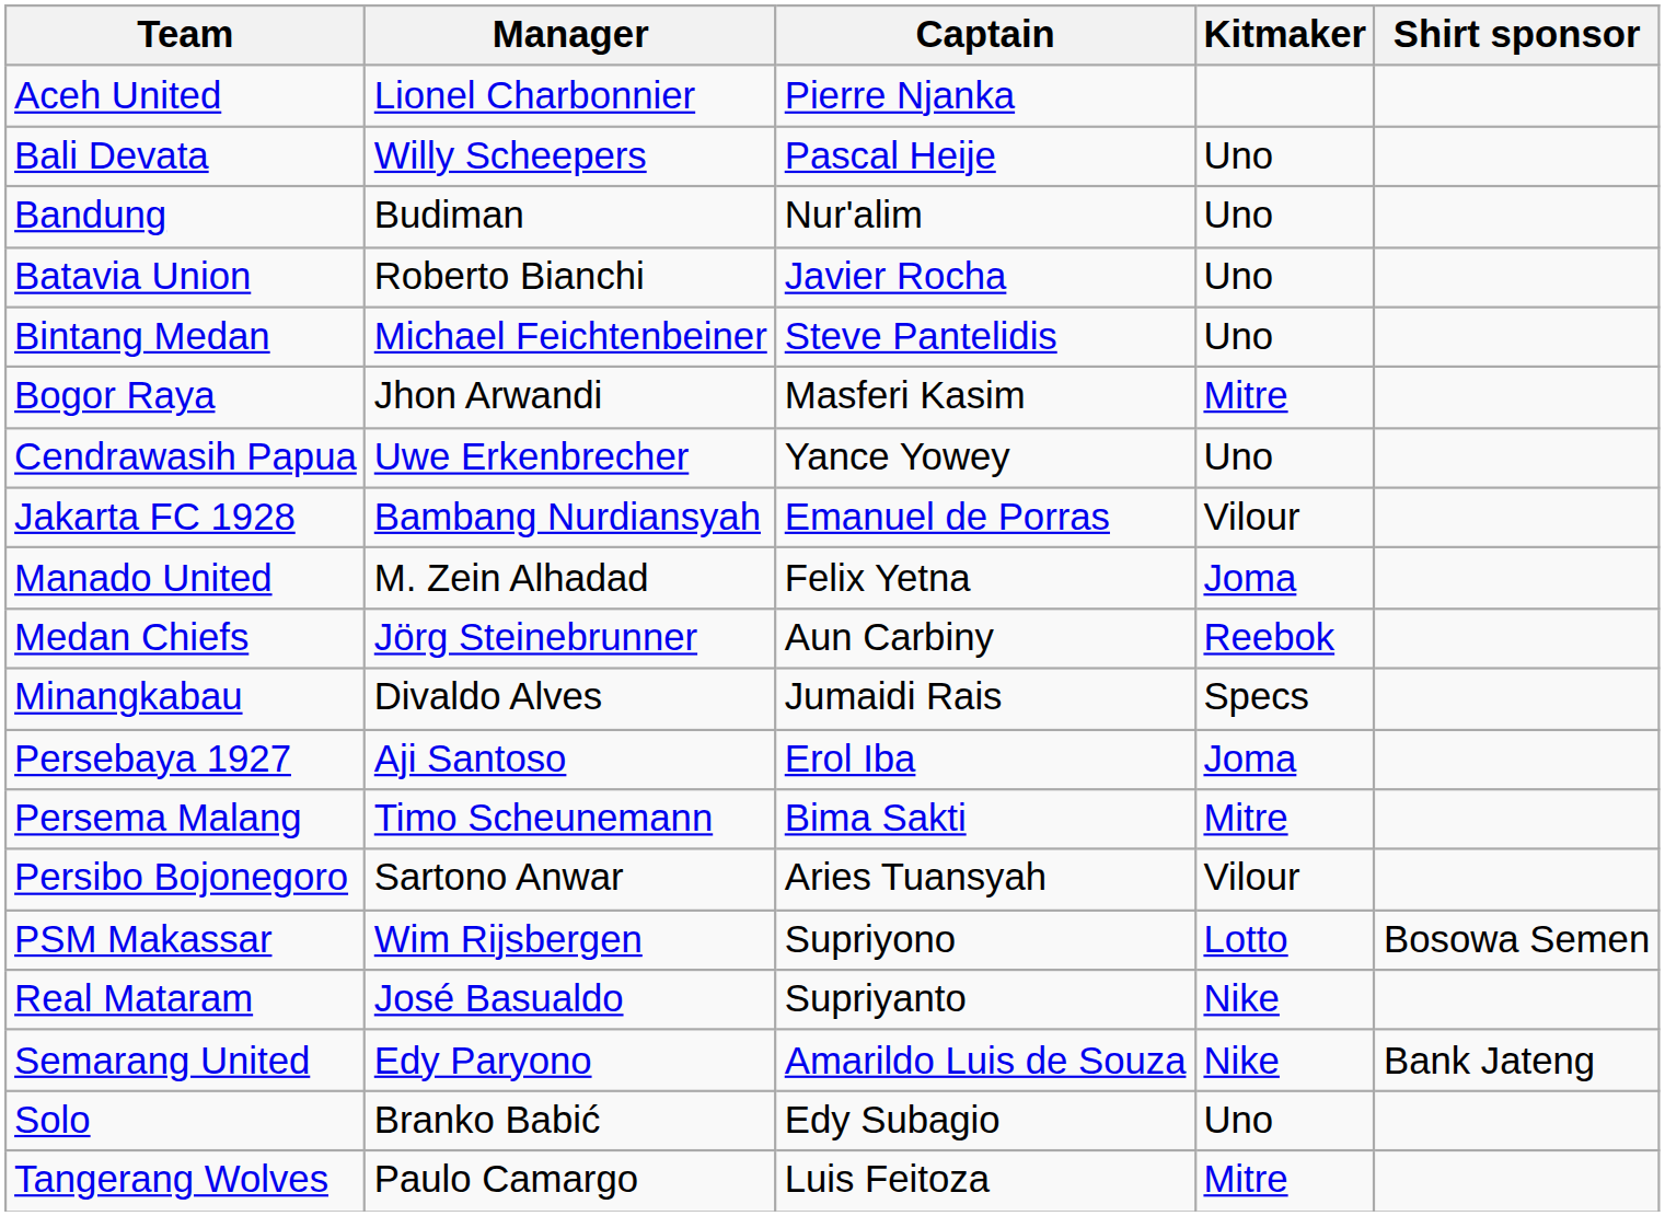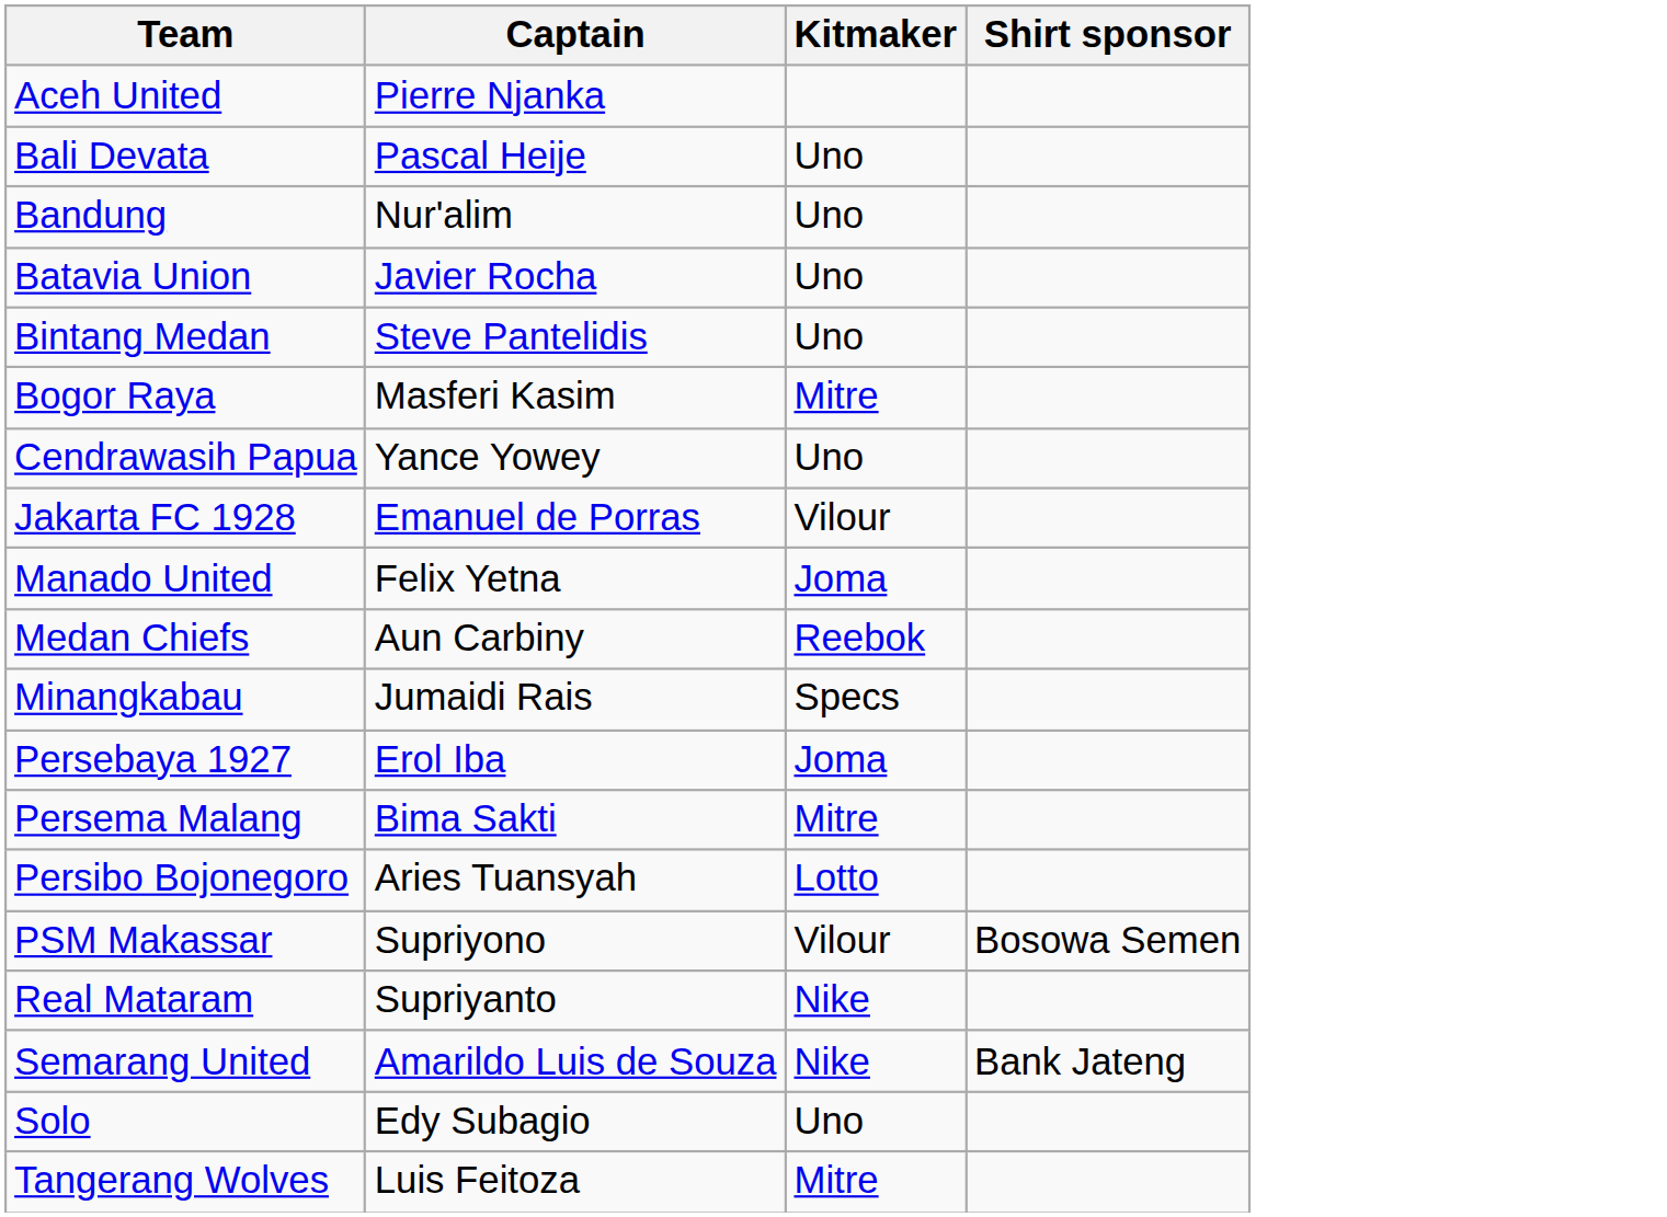- column: Manager | Lionel Charbonnier | Willy Scheepers | Budiman | Roberto Bianchi | Michael Feichtenbeiner | Jhon Arwandi | Uwe Erkenbrecher | Bambang Nurdiansyah | M. Zein Alhadad | Jörg Steinebrunner | Divaldo Alves | Aji Santoso | Timo Scheunemann | Sartono Anwar | Wim Rijsbergen | José Basualdo | Edy Paryono | Branko Babić | Paulo Camargo
Persibo Bojonegoro | Kitmaker: Vilour -> Lotto
PSM Makassar | Kitmaker: Lotto -> Vilour
